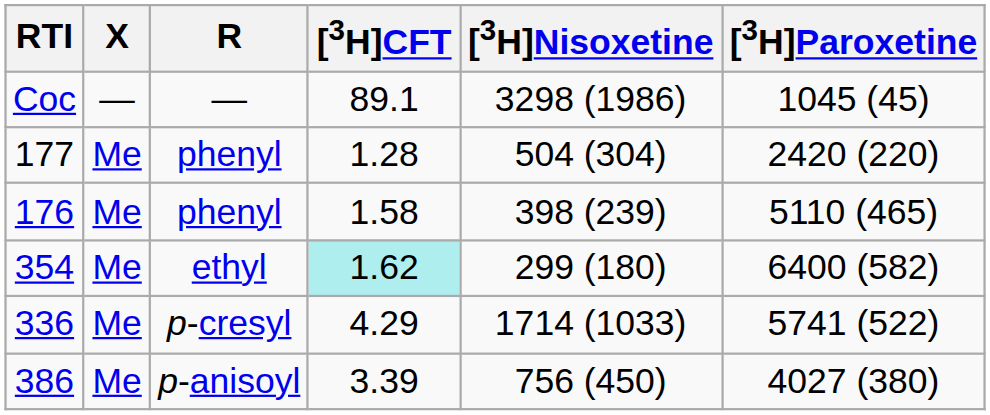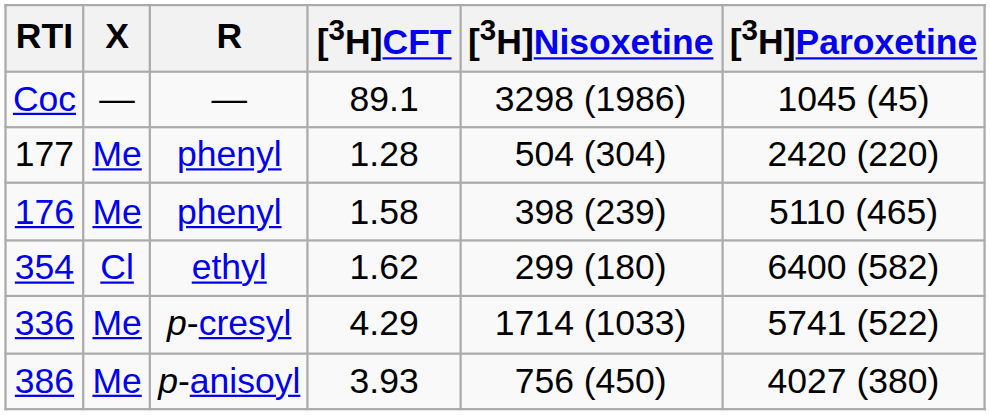354 | X: Me -> Cl
354 | [3H]CFT: paleturquoise background -> no background
386 | [3H]CFT: 3.39 -> 3.93
